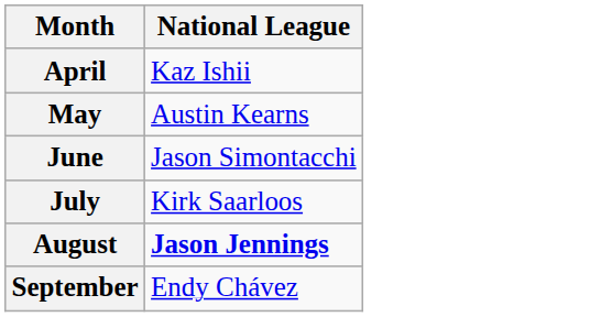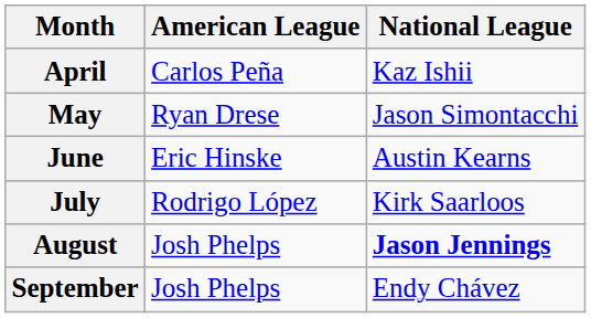+ column: American League | Carlos Peña | Ryan Drese | Eric Hinske | Rodrigo López | Josh Phelps | Josh Phelps
May | National League: Austin Kearns -> Jason Simontacchi
June | National League: Jason Simontacchi -> Austin Kearns
